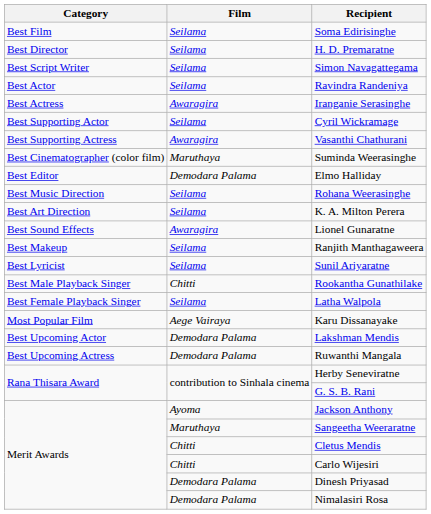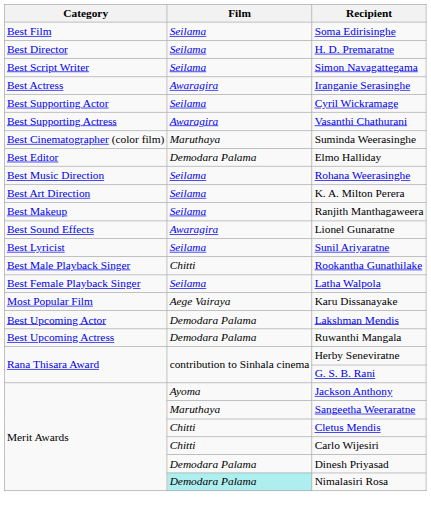- row: Best Actor | Seilama | Ravindra Randeniya
rows swapped: Lionel Gunaratne <-> Ranjith Manthagaweera
Nimalasiri Rosa | Film: no background -> paleturquoise background
